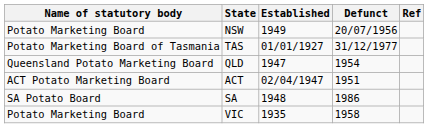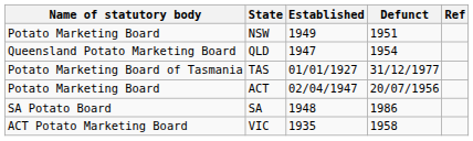NSW | Defunct: 20/07/1956 -> 1951
rows swapped: TAS <-> QLD
ACT | Name of statutory body: ACT Potato Marketing Board -> Potato Marketing Board
ACT | Defunct: 1951 -> 20/07/1956
VIC | Name of statutory body: Potato Marketing Board -> ACT Potato Marketing Board
